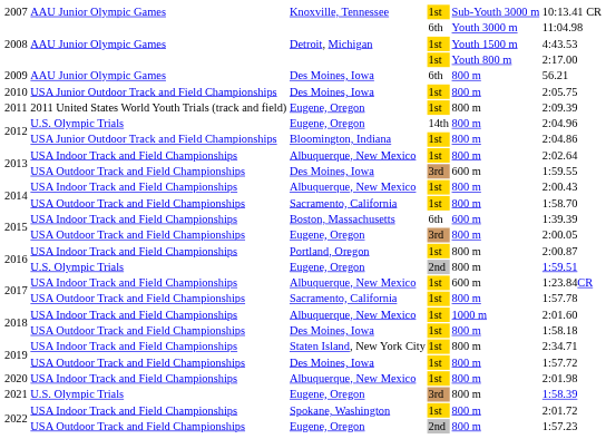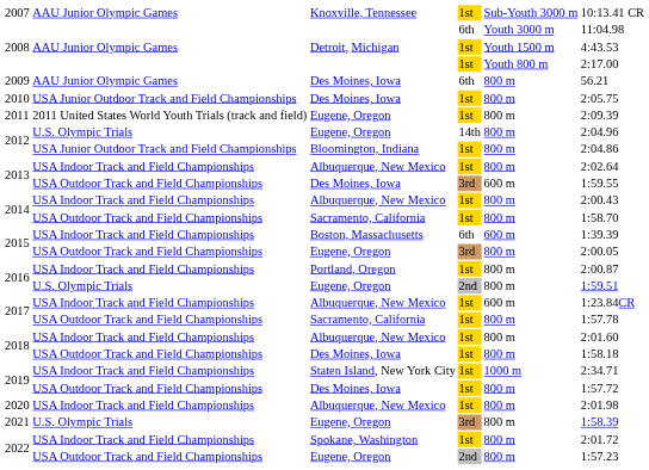2018 / Albuquerque, New Mexico | column 5: 1000 m -> 800 m
2019 / Staten Island, New York City | column 5: 800 m -> 1000 m
